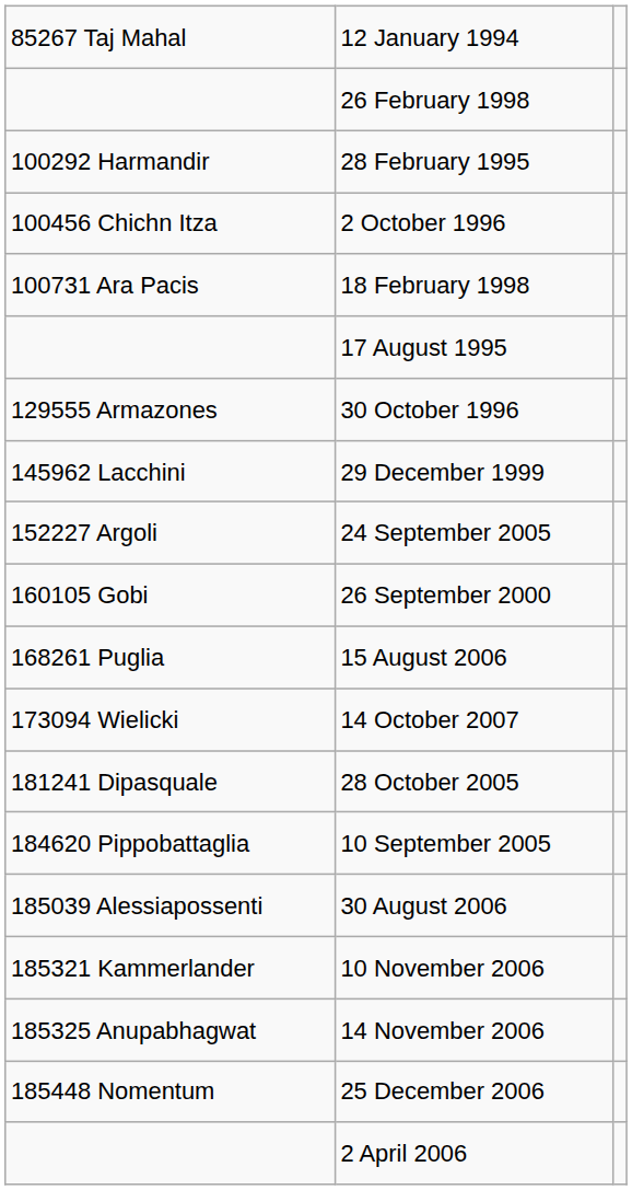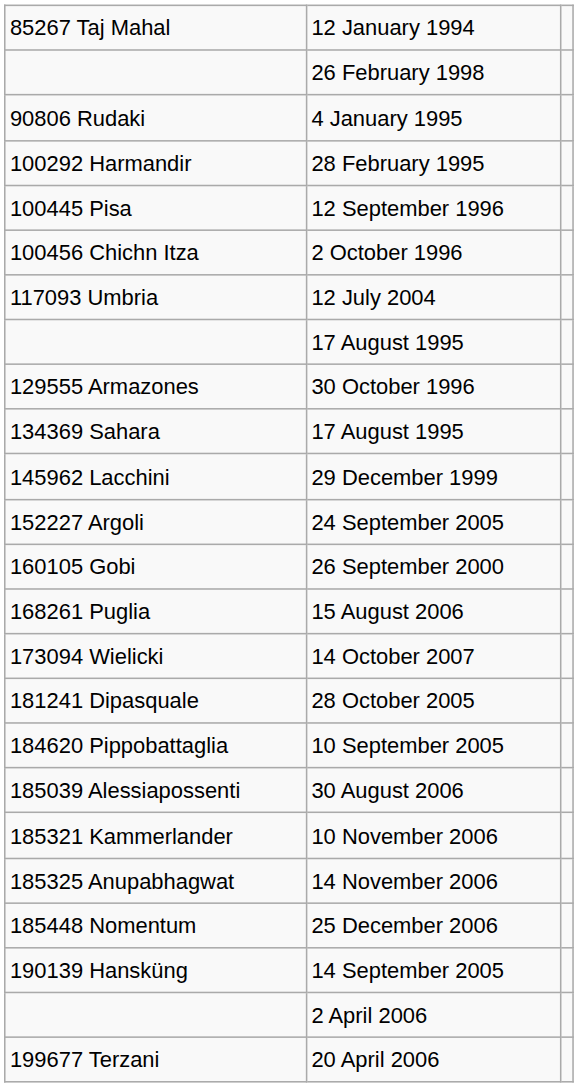+ row: 90806 Rudaki | 4 January 1995
+ row: 100445 Pisa | 12 September 1996
- row: 100731 Ara Pacis | 18 February 1998
+ row: 117093 Umbria | 12 July 2004
+ row: 134369 Sahara | 17 August 1995
+ row: 190139 Hansküng | 14 September 2005
+ row: 199677 Terzani | 20 April 2006
